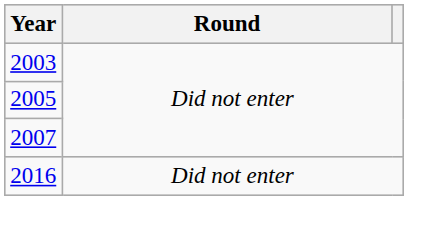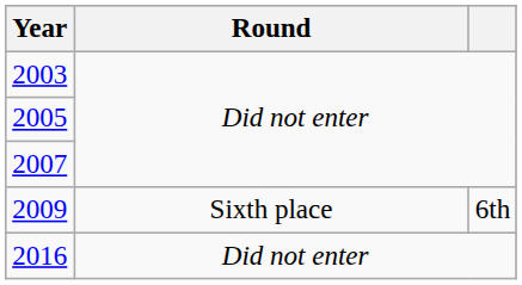+ row: 2009 | Sixth place | 6th
